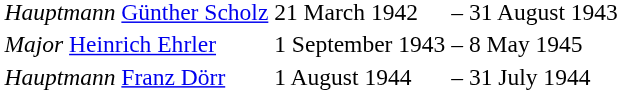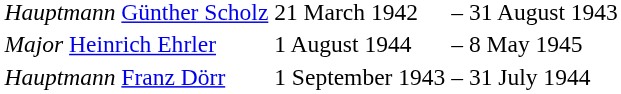Major Heinrich Ehrler | column 2: 1 September 1943 -> 1 August 1944
Hauptmann Franz Dörr | column 2: 1 August 1944 -> 1 September 1943
